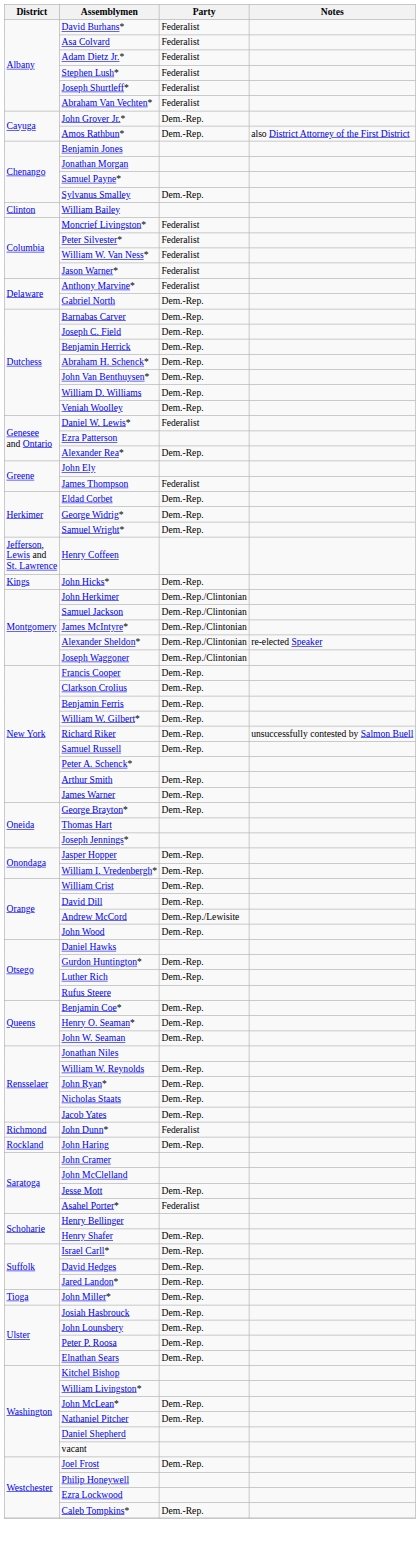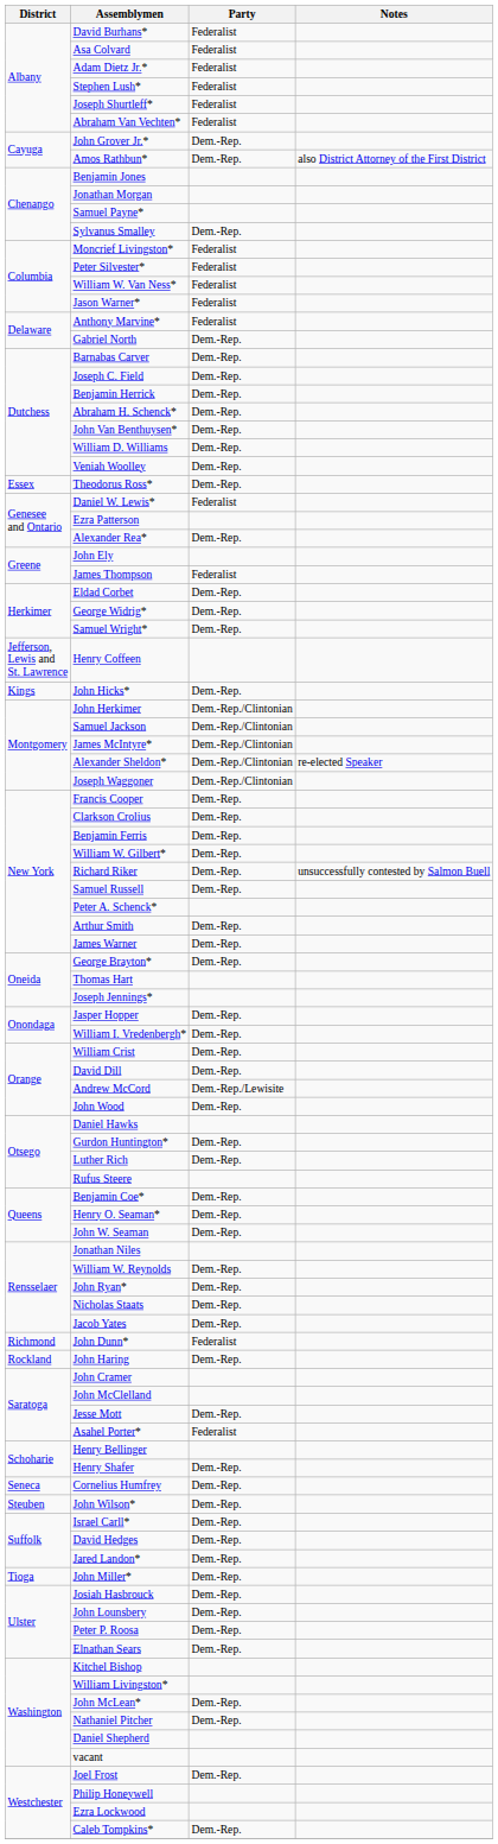- row: Clinton | William Bailey
+ row: Essex | Theodorus Ross* | Dem.-Rep.
+ row: Seneca | Cornelius Humfrey | Dem.-Rep.
+ row: Steuben | John Wilson* | Dem.-Rep.
